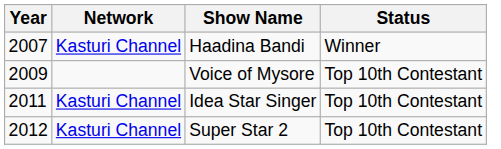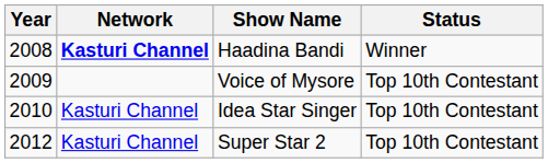Haadina Bandi | Year: 2007 -> 2008
Haadina Bandi | Network: normal -> bold
Idea Star Singer | Year: 2011 -> 2010
